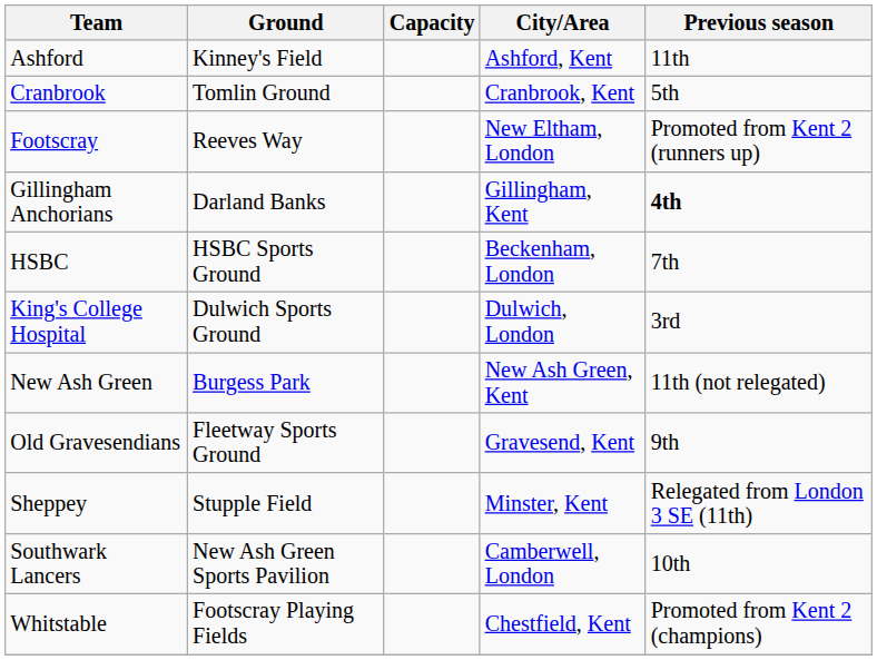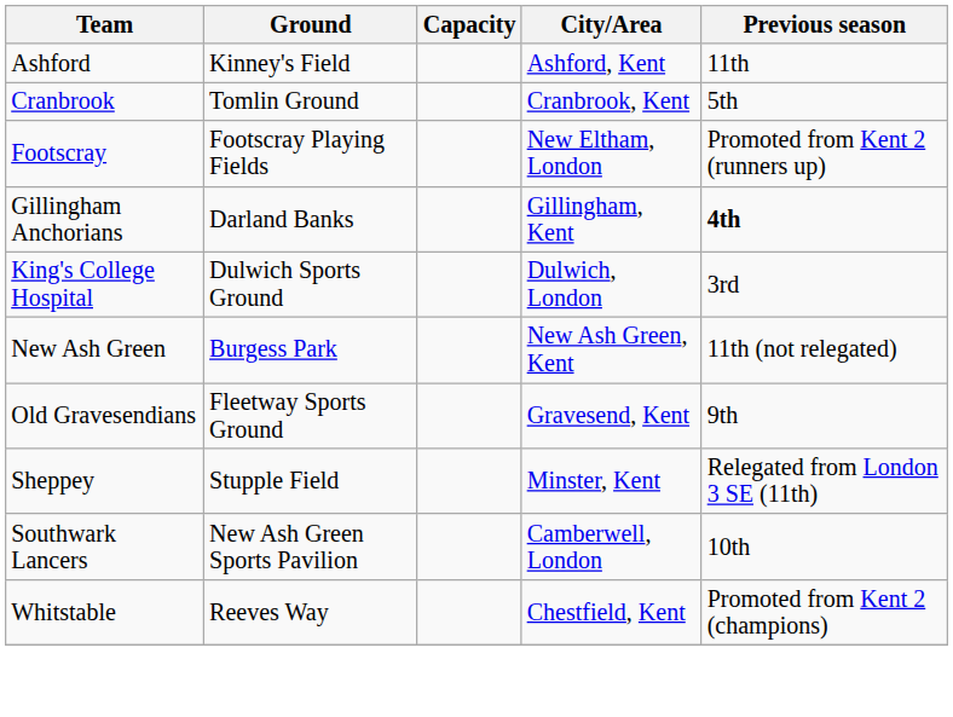Footscray | Ground: Reeves Way -> Footscray Playing Fields
- row: HSBC | HSBC Sports Ground | Beckenham, London | 7th
Whitstable | Ground: Footscray Playing Fields -> Reeves Way
